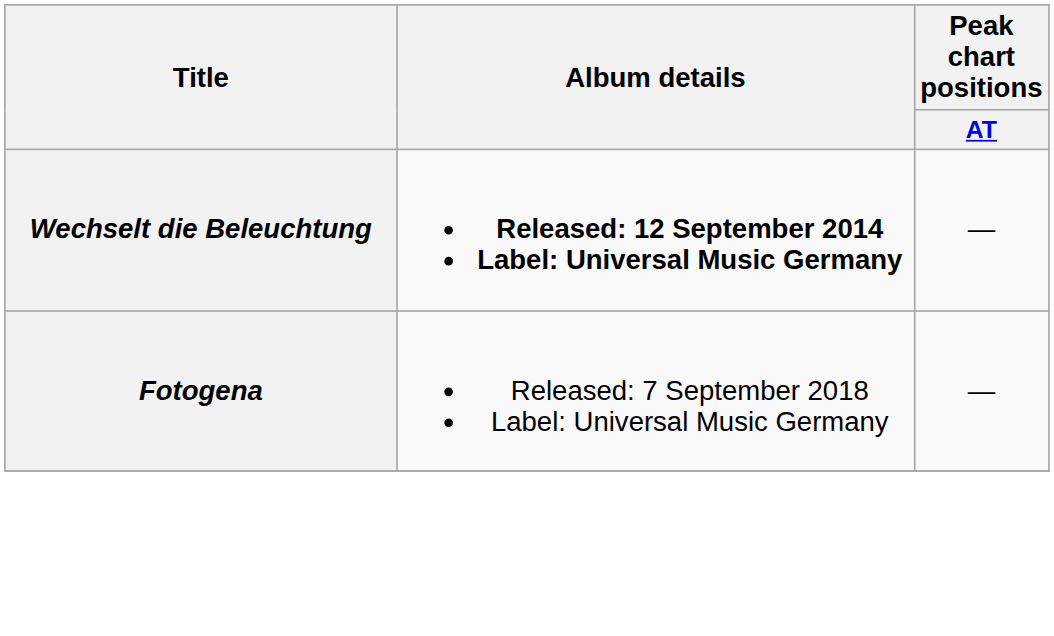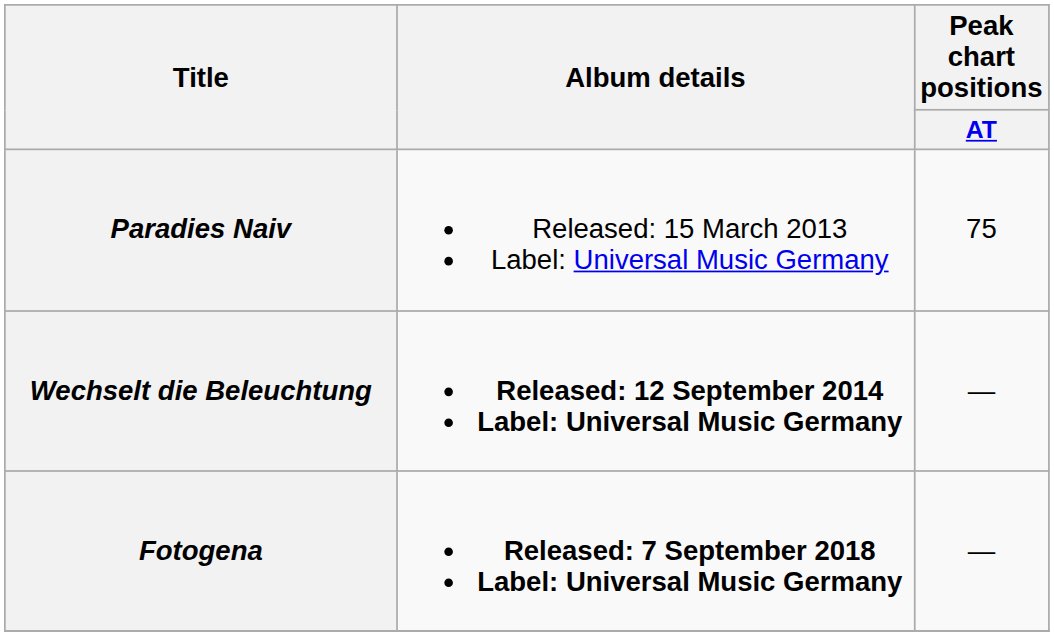+ row: Paradies Naiv | Released: 15 March 2013 Label: Universal Music Germany | 75
Fotogena | Album details: normal -> bold
